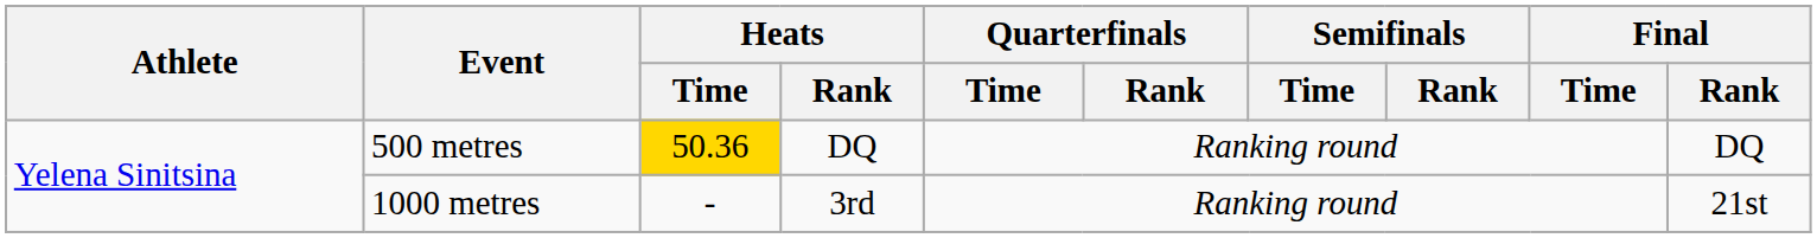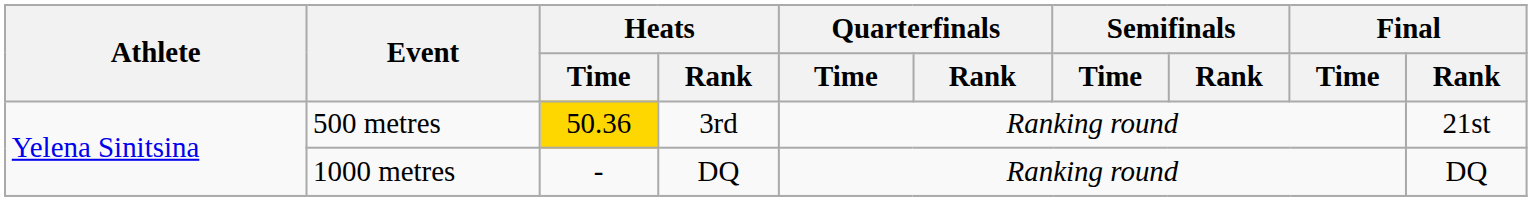500 metres | Heats / Rank: DQ -> 3rd
500 metres | Final / Rank: DQ -> 21st
1000 metres | Heats / Rank: 3rd -> DQ
1000 metres | Final / Rank: 21st -> DQ
